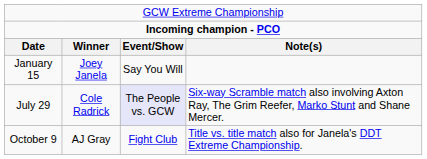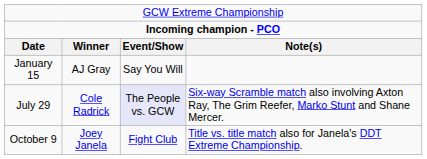January 15 | column 2: Joey Janela -> AJ Gray
October 9 | column 2: AJ Gray -> Joey Janela
